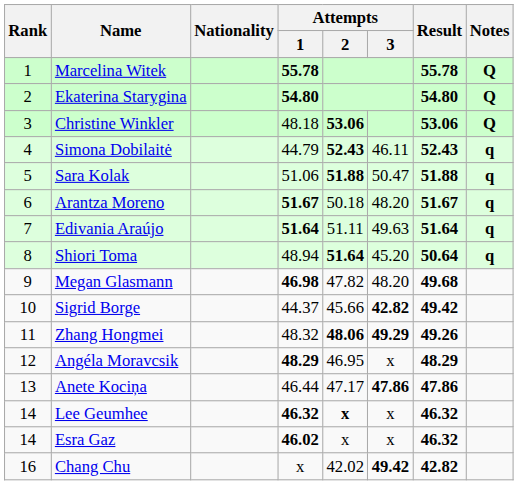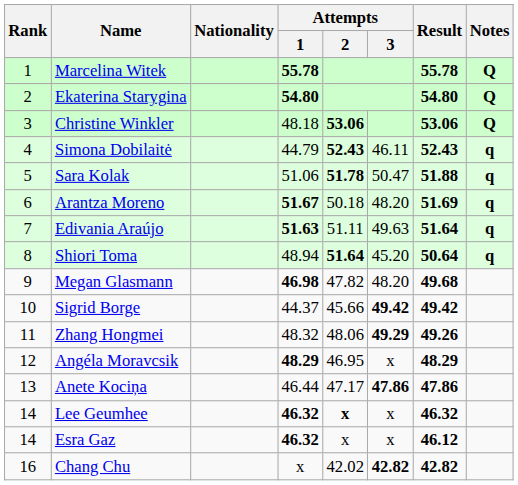Sara Kolak | Attempts / 2: 51.88 -> 51.78
Arantza Moreno | Result: 51.67 -> 51.69
Edivania Araújo | Attempts / 1: 51.64 -> 51.63
Sigrid Borge | Attempts / 3: 42.82 -> 49.42
Zhang Hongmei | Attempts / 2: bold -> normal
Esra Gaz | Attempts / 1: 46.02 -> 46.32
Esra Gaz | Result: 46.32 -> 46.12
Chang Chu | Attempts / 3: 49.42 -> 42.82
